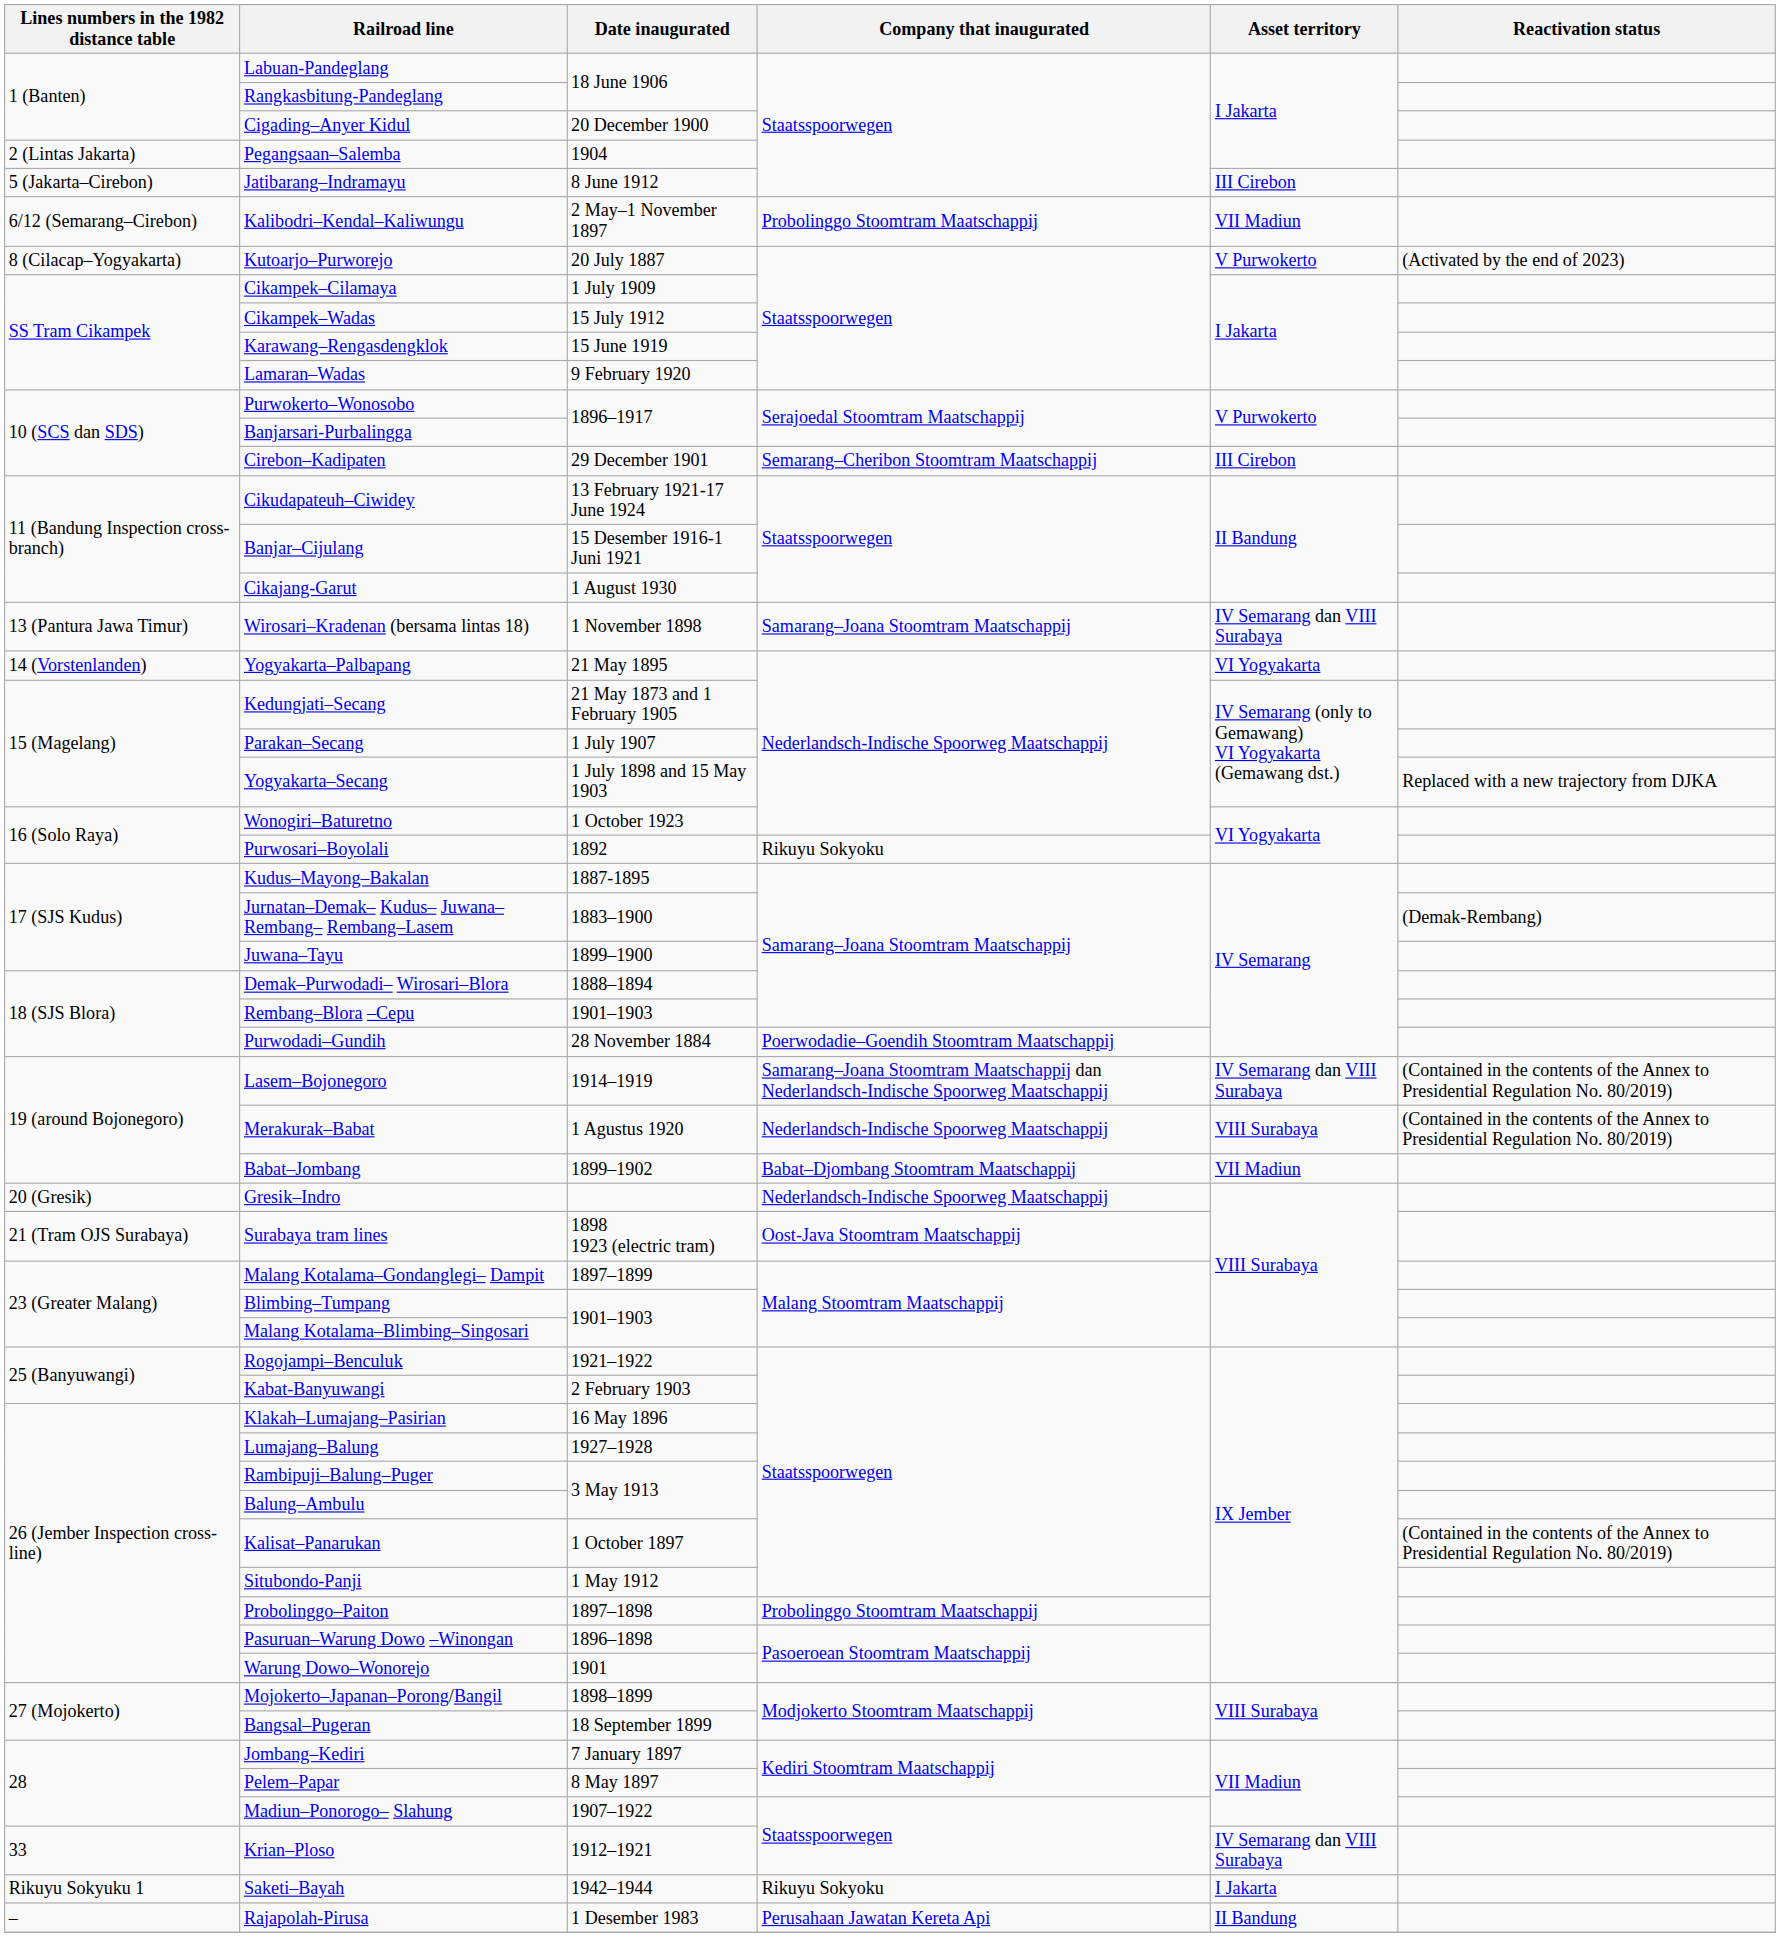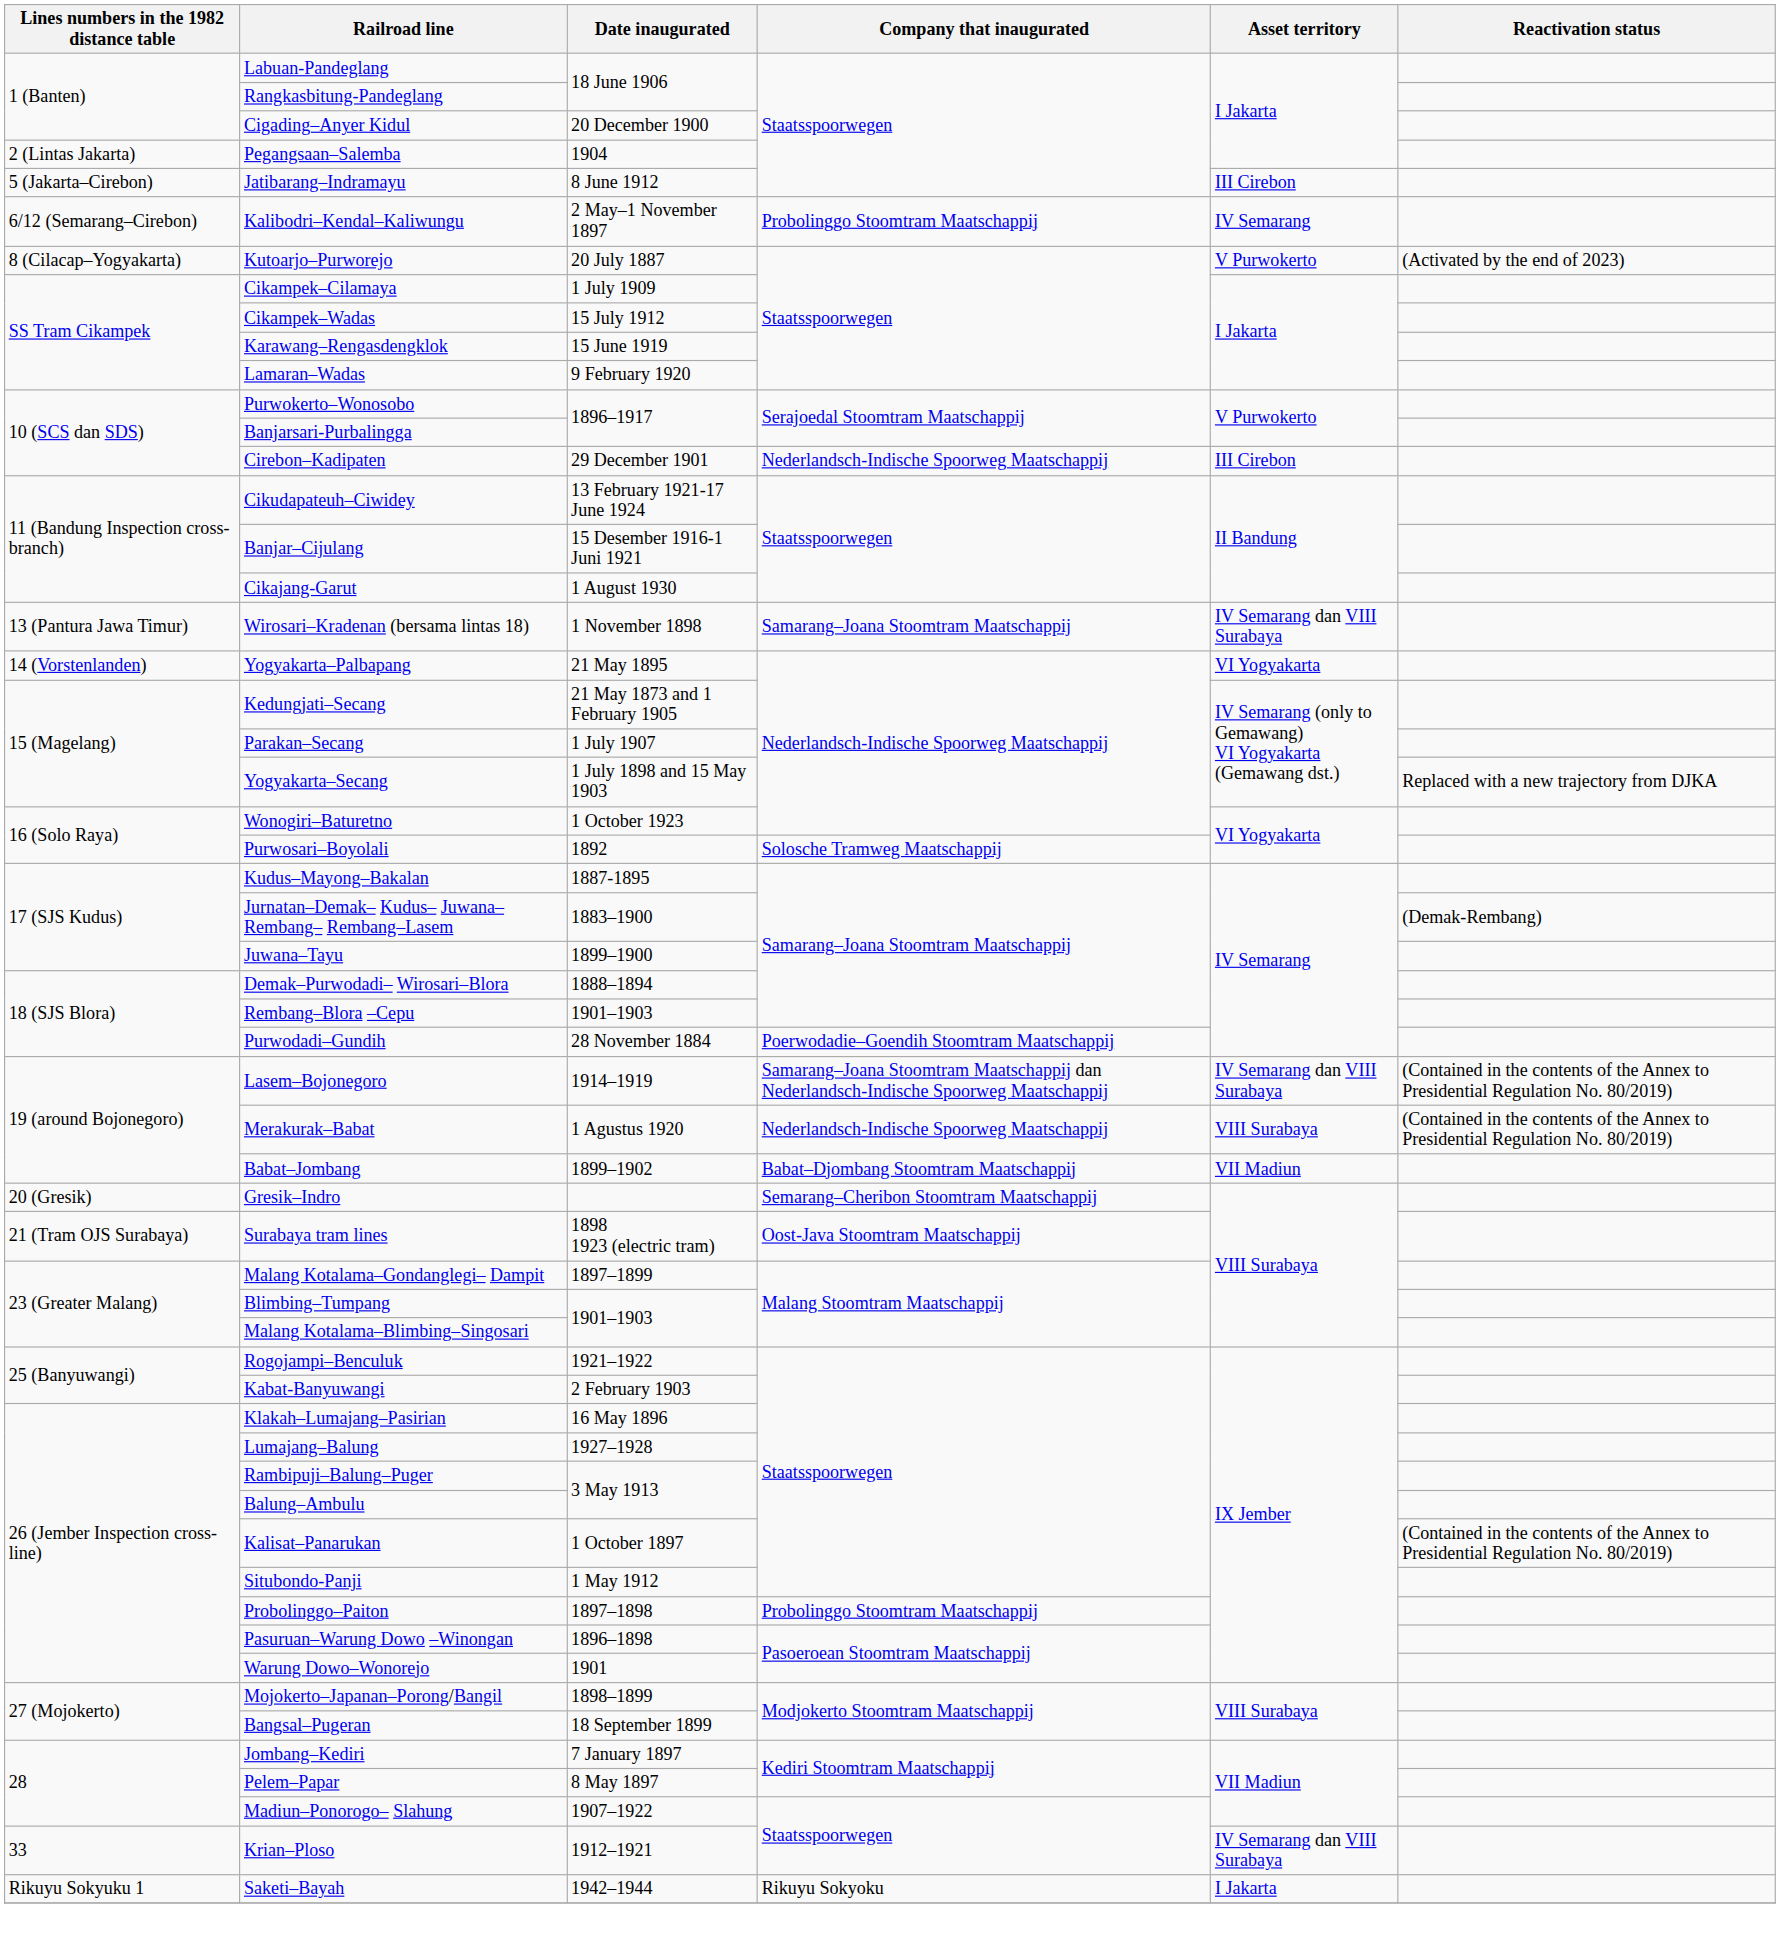Kalibodri–Kendal–Kaliwungu | Asset territory: VII Madiun -> IV Semarang
Cirebon–Kadipaten | Company that inaugurated: Semarang–Cheribon Stoomtram Maatschappij -> Nederlandsch-Indische Spoorweg Maatschappij
Purwosari–Boyolali | Company that inaugurated: Rikuyu Sokyoku -> Solosche Tramweg Maatschappij
Gresik–Indro | Company that inaugurated: Nederlandsch-Indische Spoorweg Maatschappij -> Semarang–Cheribon Stoomtram Maatschappij
- row: – | Rajapolah-Pirusa | 1 Desember 1983 | Perusahaan Jawatan Kereta Api | II Bandung
